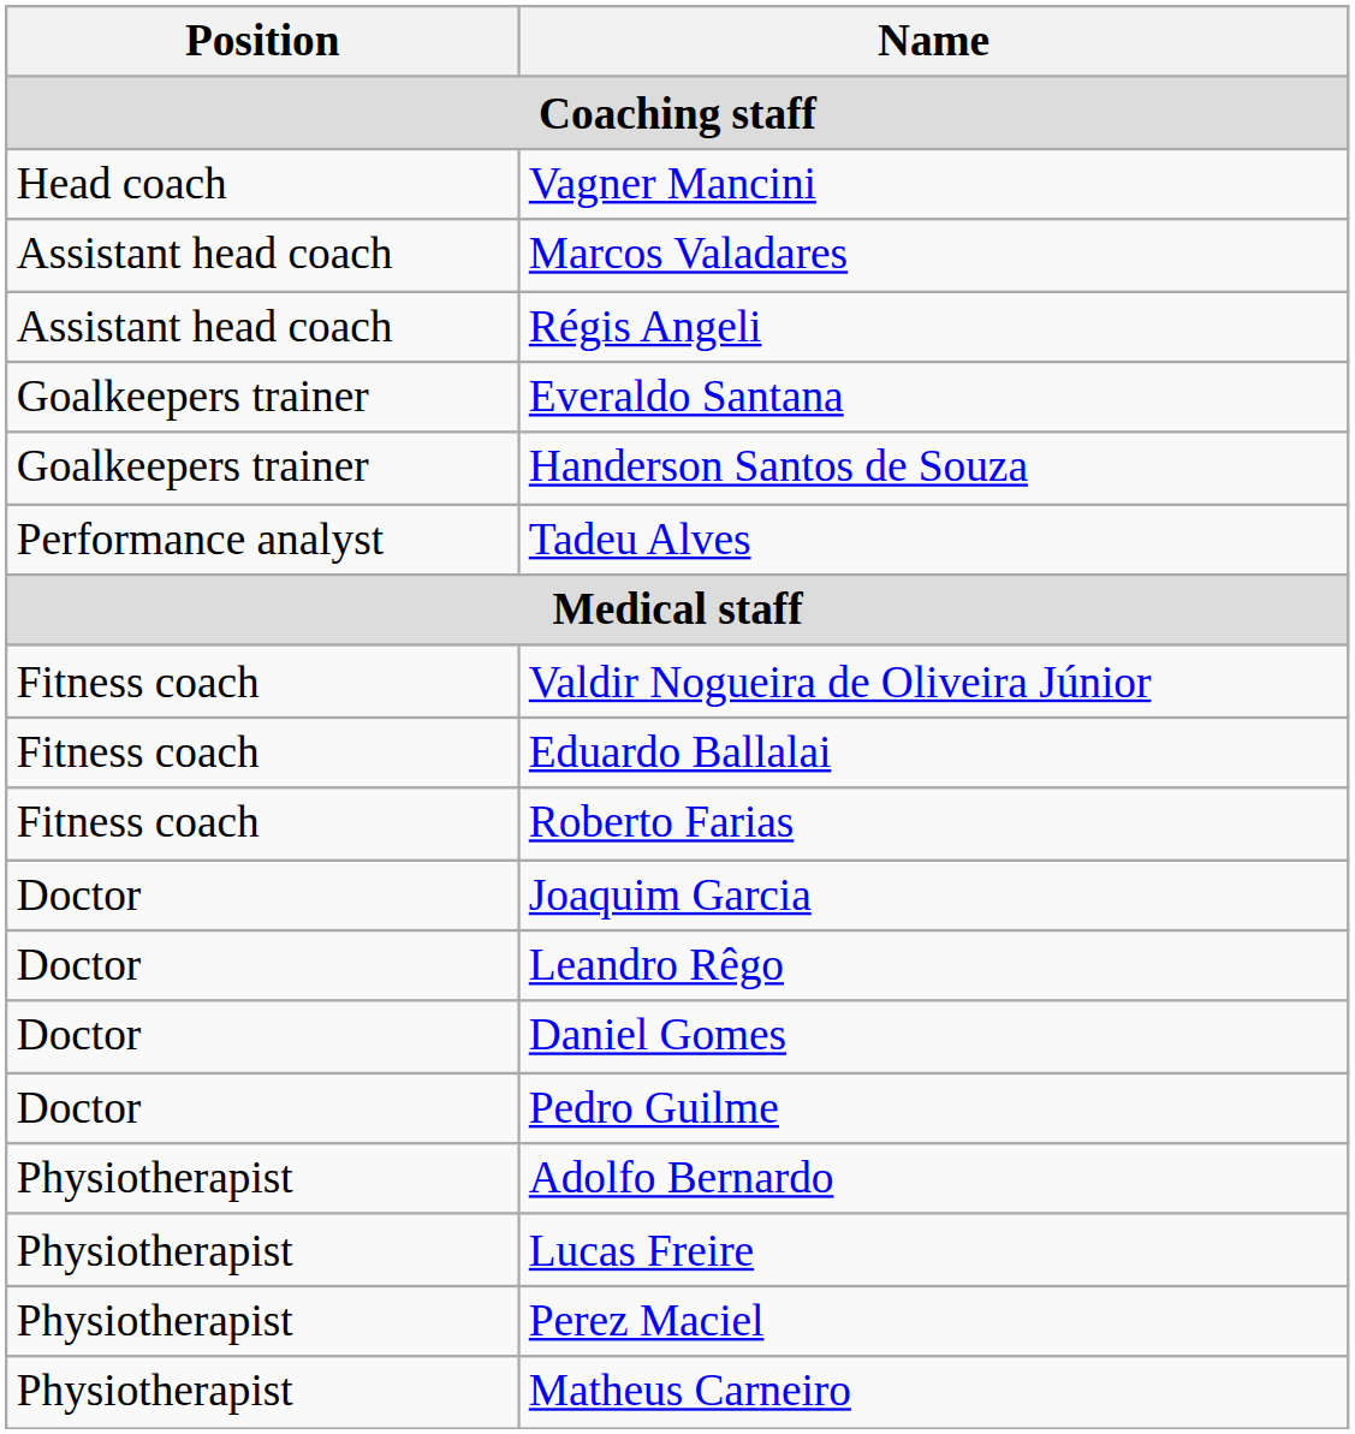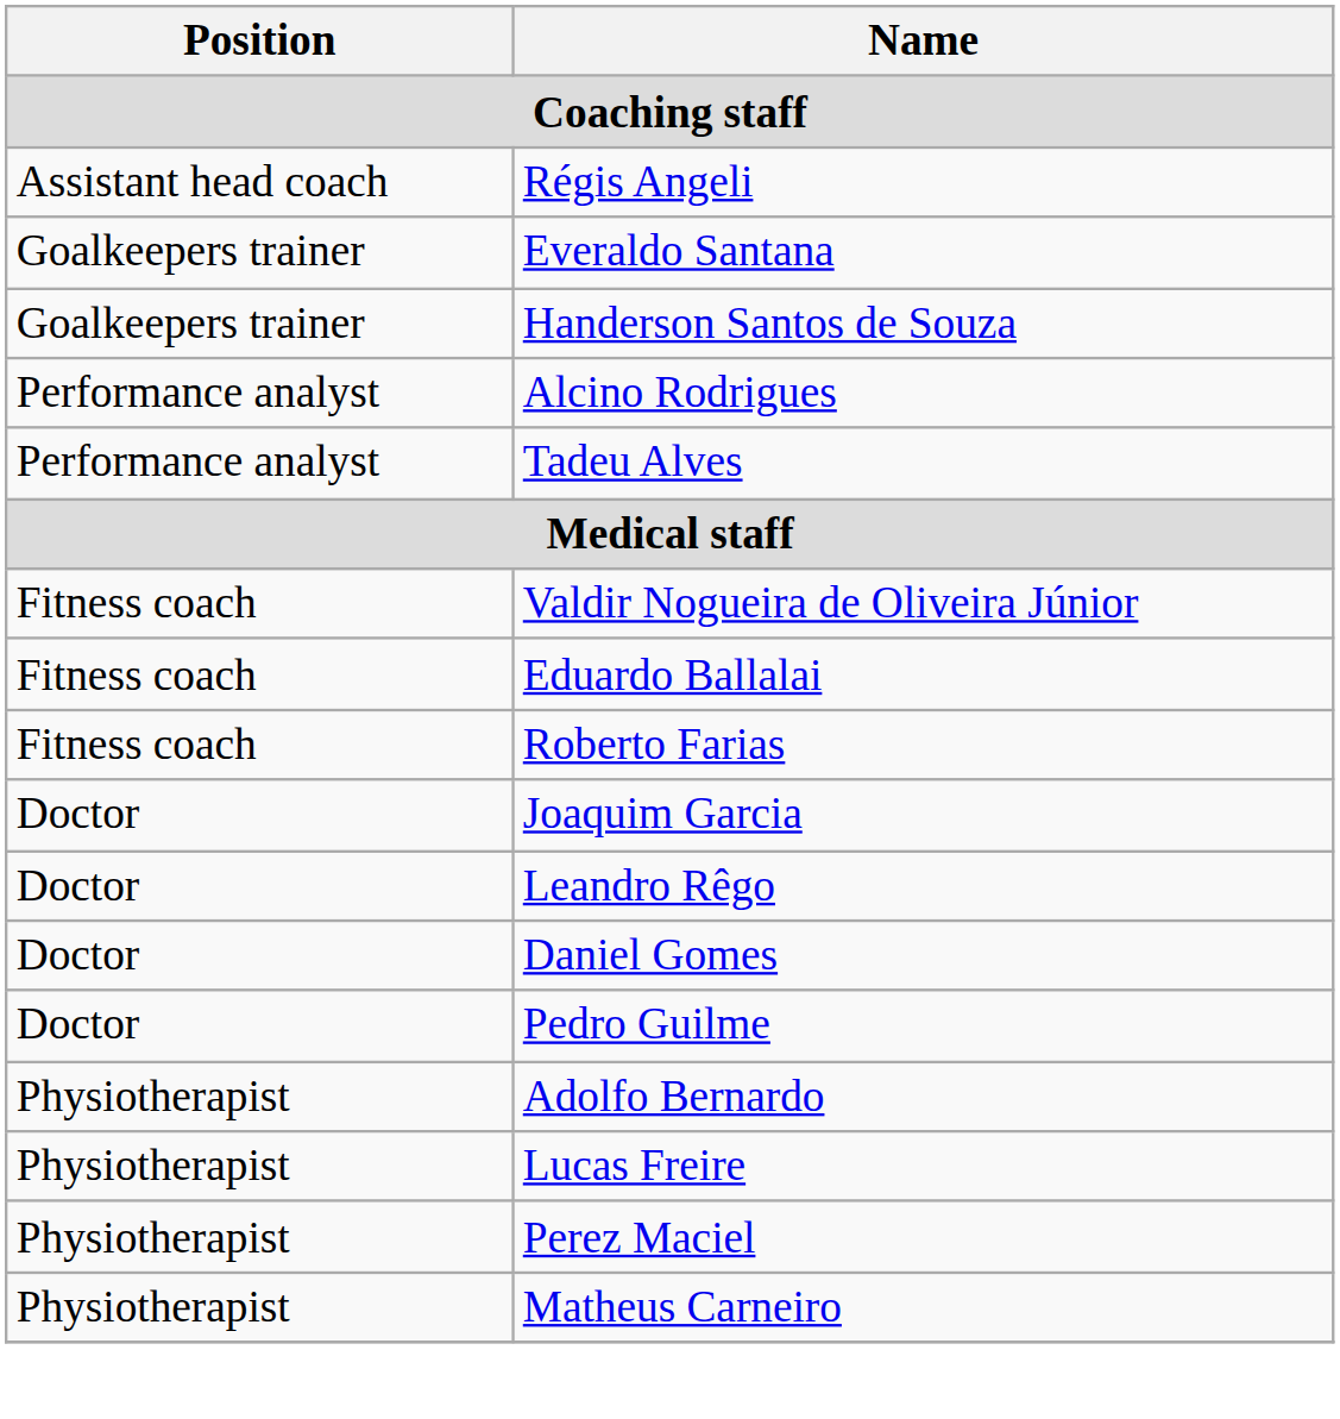- row: Head coach | Vagner Mancini
- row: Assistant head coach | Marcos Valadares
+ row: Performance analyst | Alcino Rodrigues
